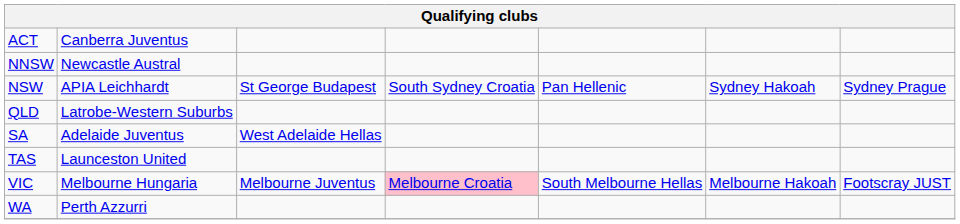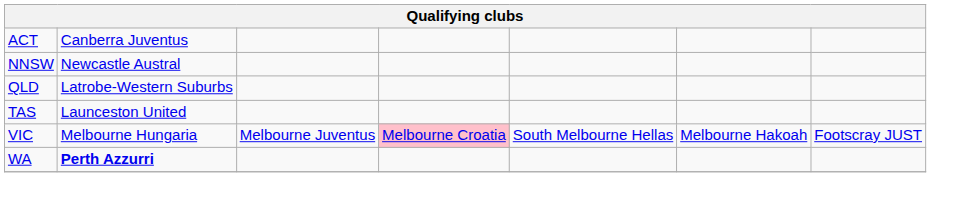- row: NSW | APIA Leichhardt | St George Budapest | South Sydney Croatia | Pan Hellenic | Sydney Hakoah | Sydney Prague
- row: SA | Adelaide Juventus | West Adelaide Hellas
WA | column 2: normal -> bold
